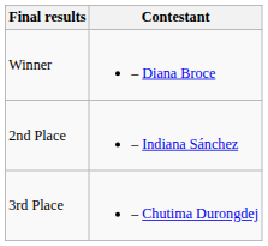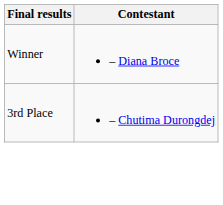- row: 2nd Place | – Indiana Sánchez
